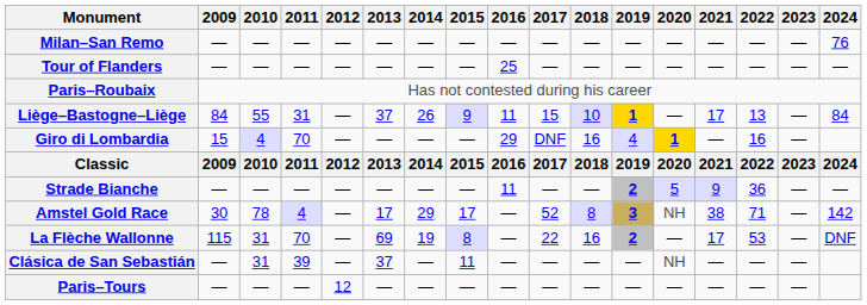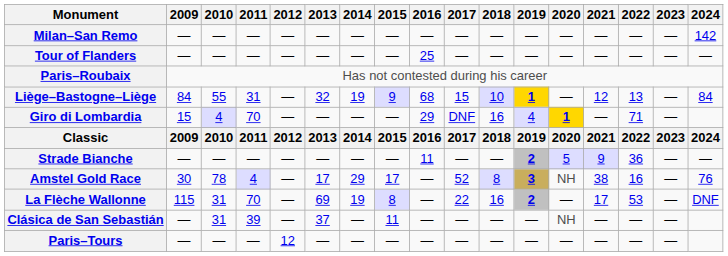Milan–San Remo | 2024: 76 -> 142
Liège–Bastogne–Liège | 2013: 37 -> 32
Liège–Bastogne–Liège | 2014: 26 -> 19
Liège–Bastogne–Liège | 2016: 11 -> 68
Liège–Bastogne–Liège | 2021: 17 -> 12
Giro di Lombardia | 2022: 16 -> 71
Amstel Gold Race | 2022: 71 -> 16
Amstel Gold Race | 2024: 142 -> 76
